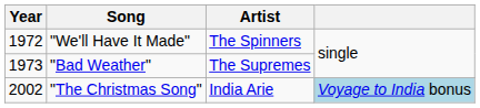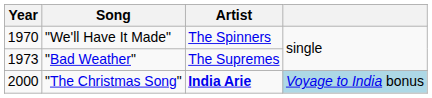"We'll Have It Made" | Year: 1972 -> 1970
"The Christmas Song" | Year: 2002 -> 2000
"The Christmas Song" | Artist: normal -> bold
